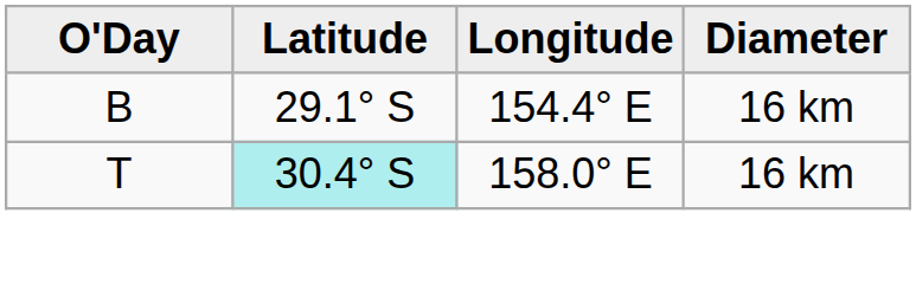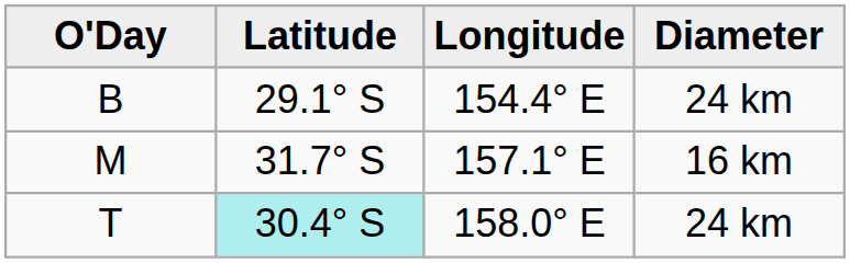B | Diameter: 16 km -> 24 km
+ row: M | 31.7° S | 157.1° E | 16 km
T | Diameter: 16 km -> 24 km
